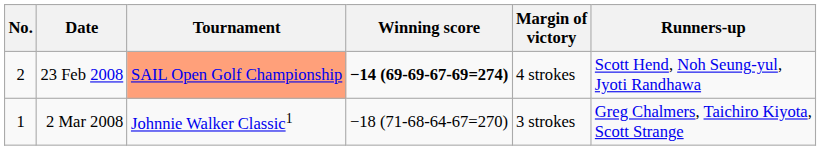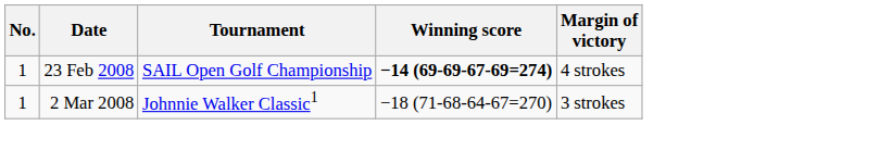- column: Runners-up | Scott Hend, Noh Seung-yul, Jyoti Randhawa | Greg Chalmers, Taichiro Kiyota, Scott Strange
23 Feb 2008 | No.: 2 -> 1
23 Feb 2008 | Tournament: lightsalmon background -> no background
